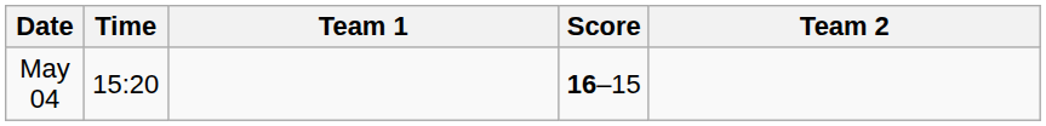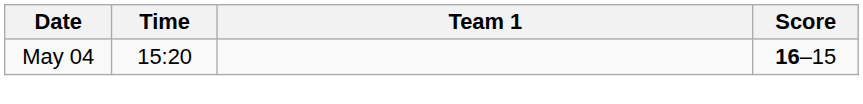- column: Team 2
